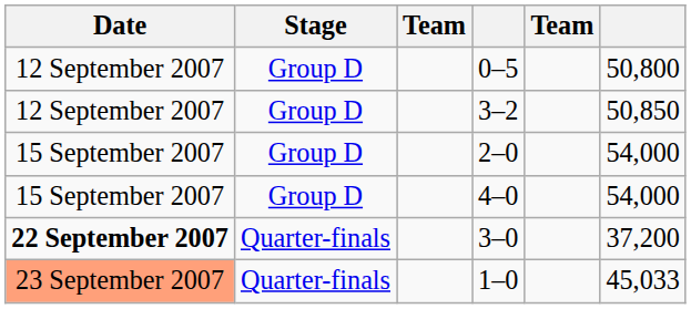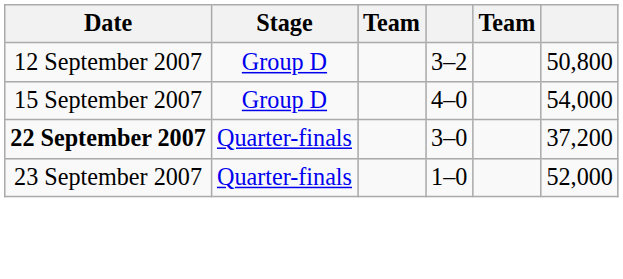- row: 12 September 2007 | Group D | 0–5 | 50,800
3–2 | column 6: 50,850 -> 50,800
- row: 15 September 2007 | Group D | 2–0 | 54,000
1–0 | Date: lightsalmon background -> no background
1–0 | column 6: 45,033 -> 52,000
